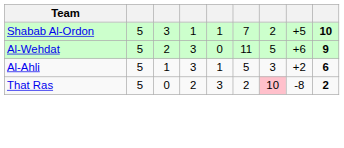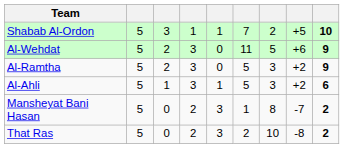+ row: Al-Ramtha | 5 | 2 | 3 | 0 | 5 | 3 | +2 | 9
+ row: Mansheyat Bani Hasan | 5 | 0 | 2 | 3 | 1 | 8 | -7 | 2
That Ras | column 7: pink background -> no background
